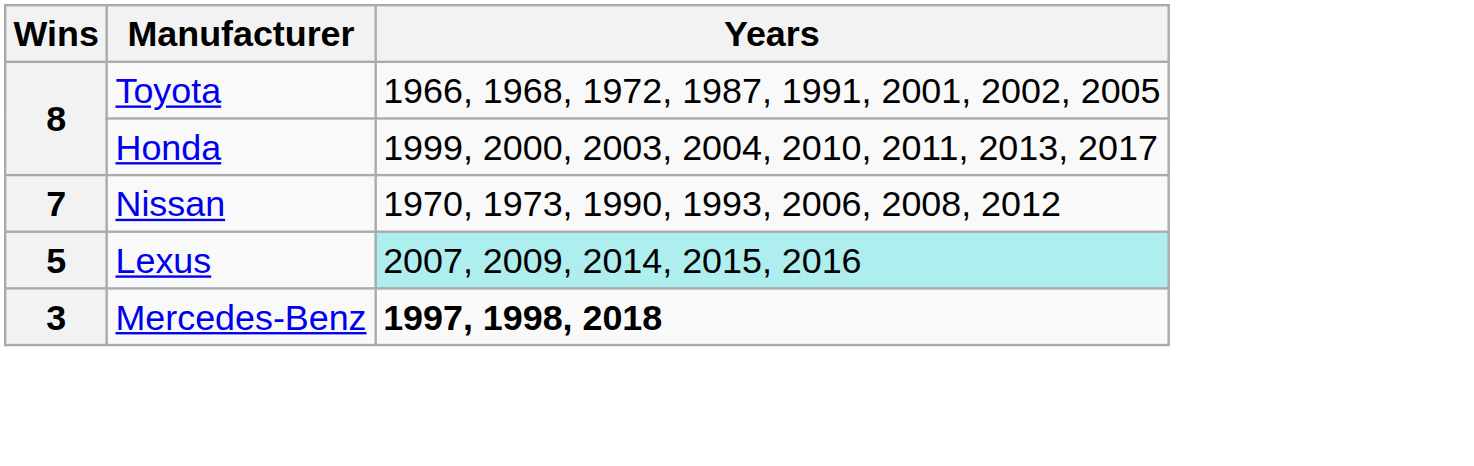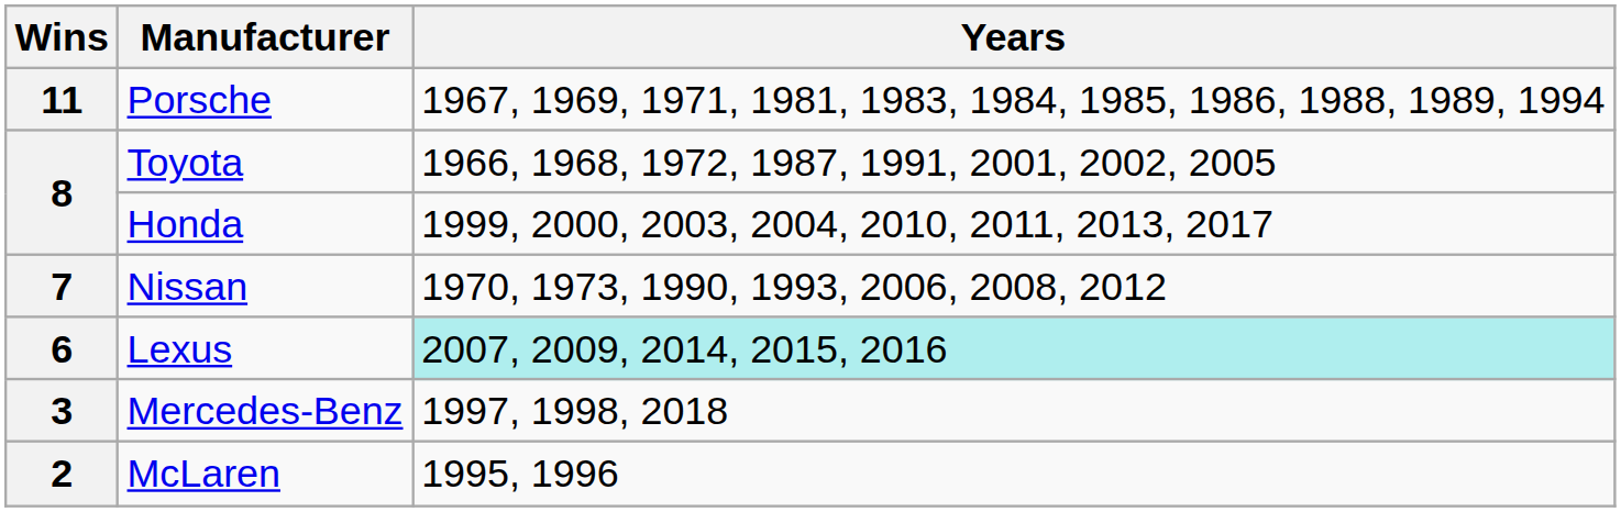+ row: 11 | Porsche | 1967, 1969, 1971, 1981, 1983, 1984, 1985, 1986, 1988, 1989, 1994
Lexus | Wins: 5 -> 6
Mercedes-Benz | Years: bold -> normal
+ row: 2 | McLaren | 1995, 1996
